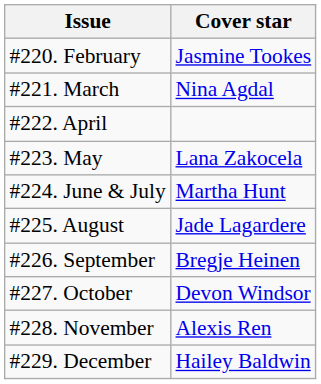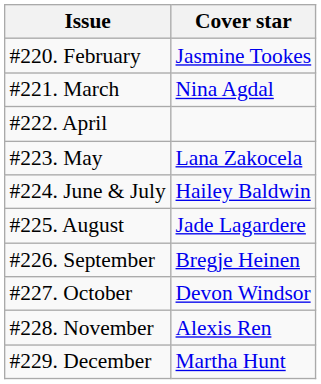#224. June & July | Cover star: Martha Hunt -> Hailey Baldwin
#229. December | Cover star: Hailey Baldwin -> Martha Hunt
